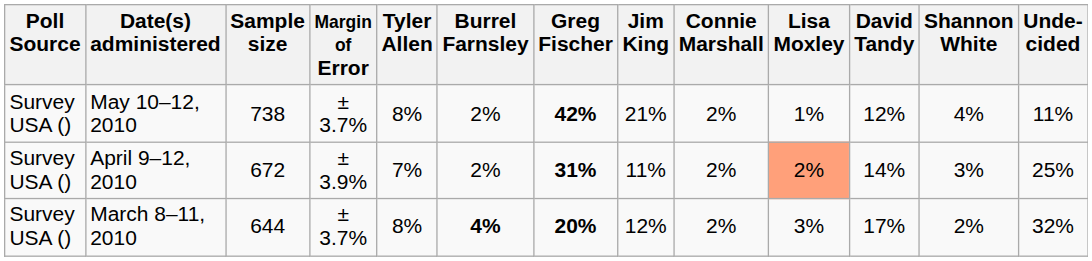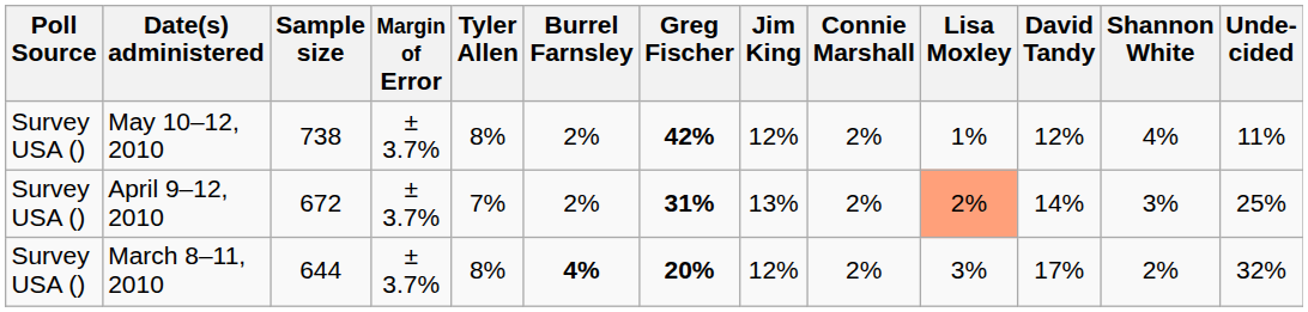May 10–12, 2010 | Jim King: 21% -> 12%
April 9–12, 2010 | Margin of Error: ± 3.9% -> ± 3.7%
April 9–12, 2010 | Jim King: 11% -> 13%
